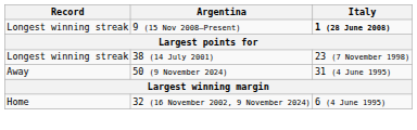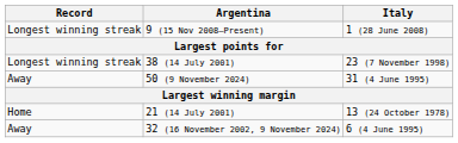9 (15 Nov 2008–Present) | Italy: bold -> normal
+ row: Home | 21 (14 July 2001) | 13 (24 October 1978)
32 (16 November 2002, 9 November 2024) | Record: Home -> Away
